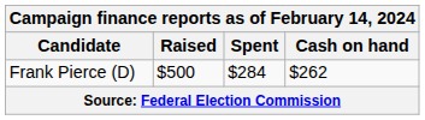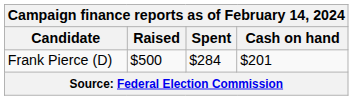Frank Pierce (D) | Cash on hand: $262 -> $201
